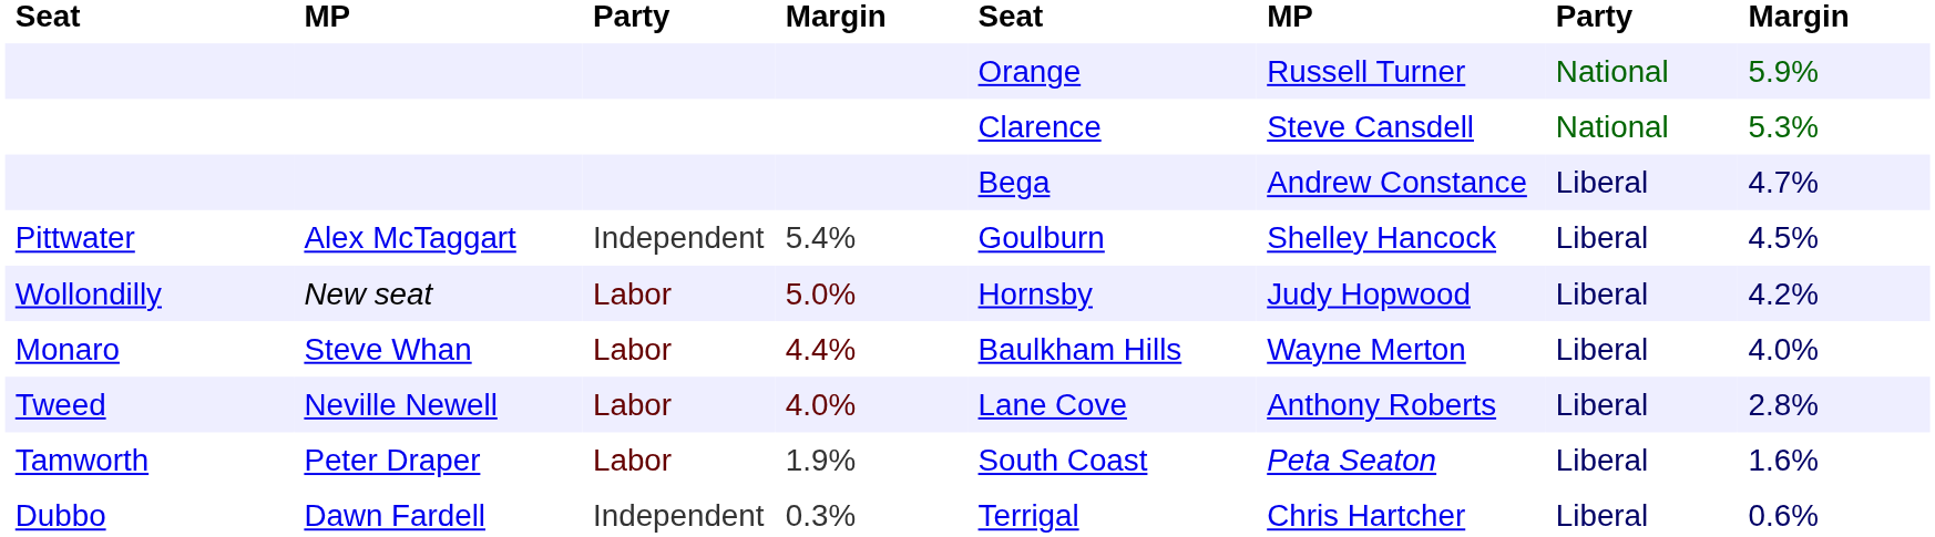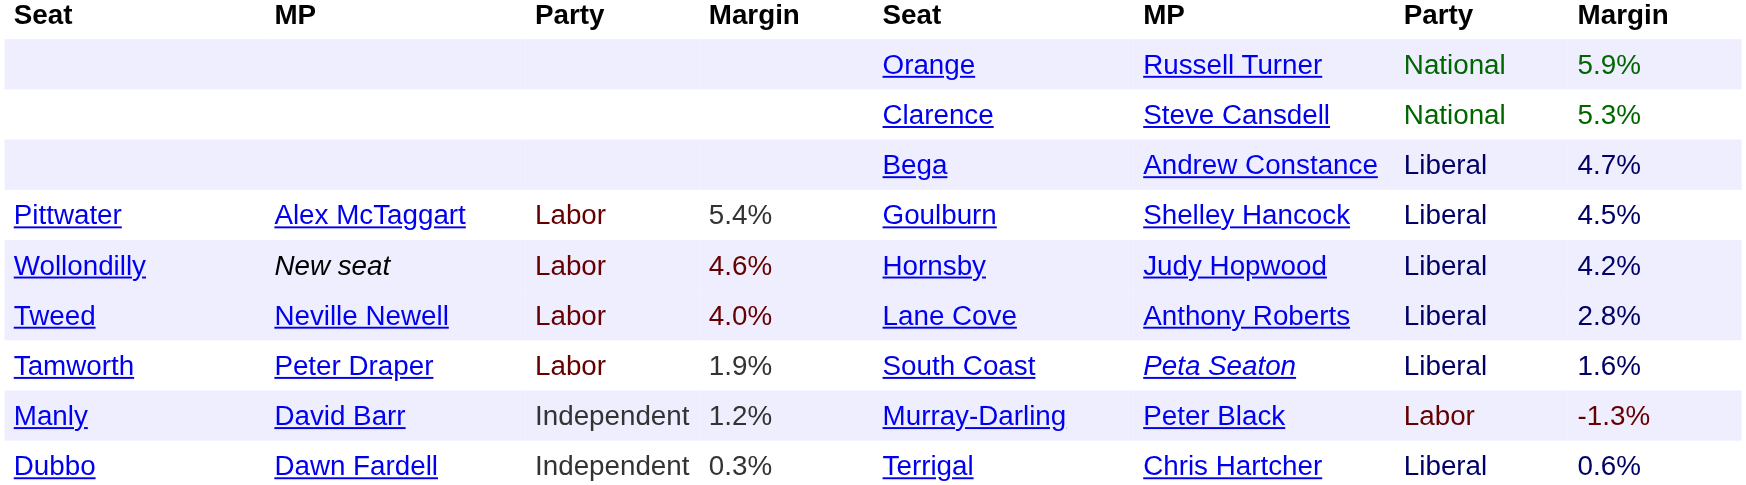Pittwater | column 3: Independent -> Labor
Wollondilly | column 4: 5.0% -> 4.6%
- row: Monaro | Steve Whan | Labor | 4.4% | Baulkham Hills | Wayne Merton | Liberal | 4.0%
+ row: Manly | David Barr | Independent | 1.2% | Murray-Darling | Peter Black | Labor | -1.3%
